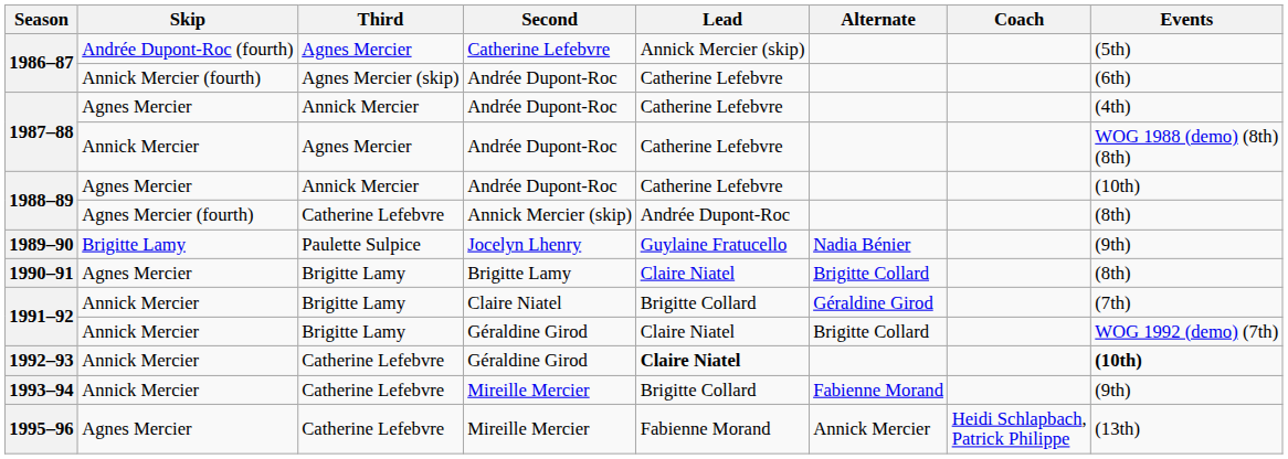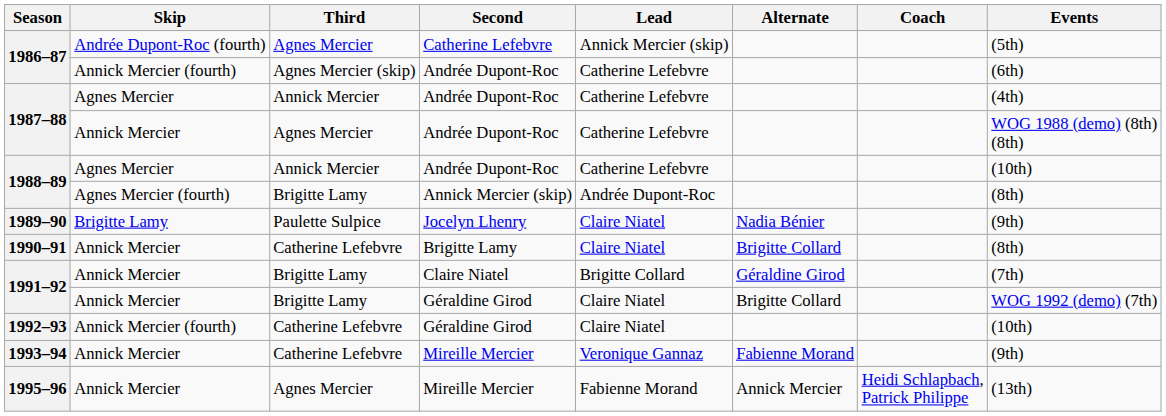1988–89 / Annick Mercier (skip) | Third: Catherine Lefebvre -> Brigitte Lamy
1989–90 | Lead: Guylaine Fratucello -> Claire Niatel
1990–91 | Skip: Agnes Mercier -> Annick Mercier
1990–91 | Third: Brigitte Lamy -> Catherine Lefebvre
1992–93 | Skip: Annick Mercier -> Annick Mercier (fourth)
1992–93 | Lead: bold -> normal
1992–93 | Events: bold -> normal
1993–94 | Lead: Brigitte Collard -> Veronique Gannaz
1995–96 | Skip: Agnes Mercier -> Annick Mercier
1995–96 | Third: Catherine Lefebvre -> Agnes Mercier
